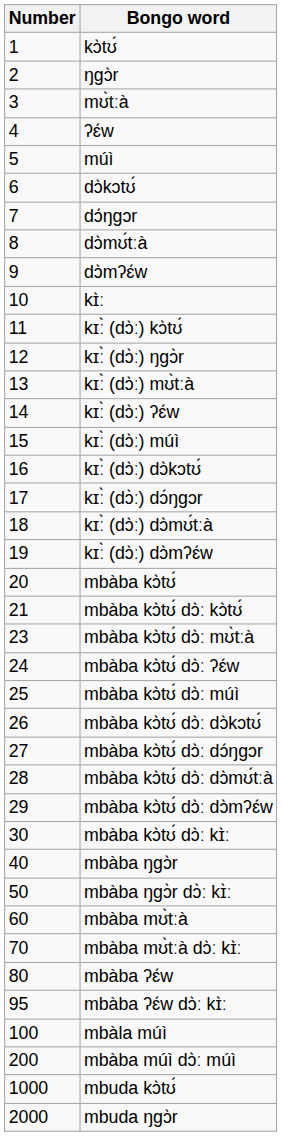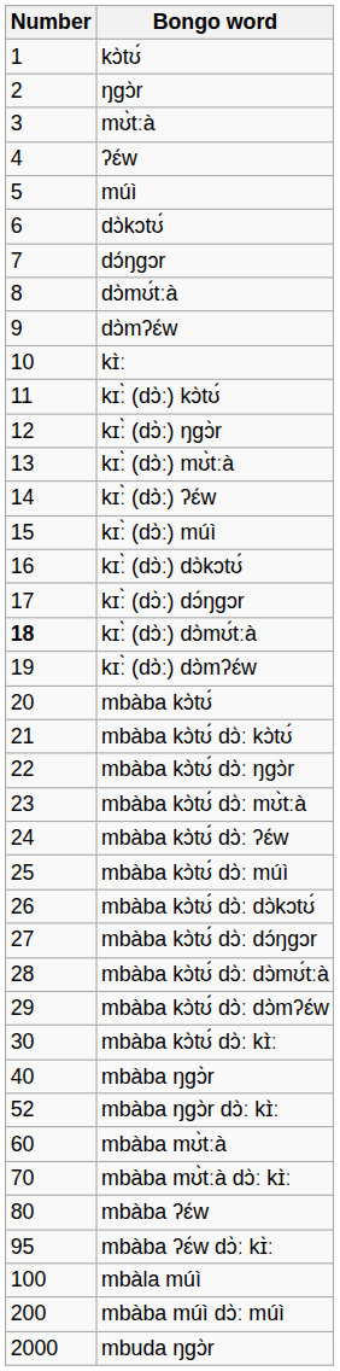kɪː̀ (dɔ̀ː) dɔ̀mʊ́tːà | Number: normal -> bold
+ row: 22 | mbàba kɔ̀tʊ́ dɔ̀ː ŋɡɔ̀r
mbàba ŋɡɔ̀r dɔ̀ː kɪ̀ː | Number: 50 -> 52
- row: 1000 | mbuda kɔ̀tʊ́
